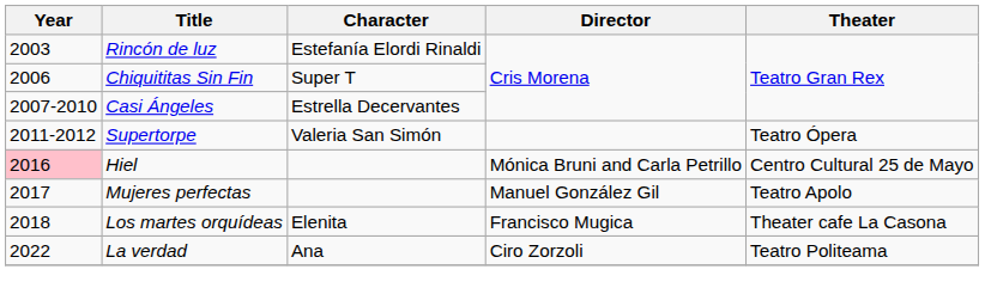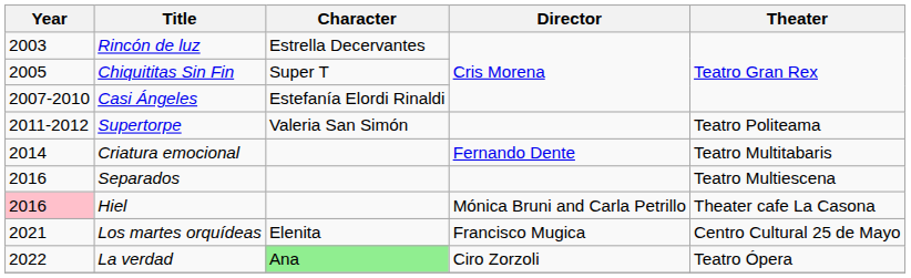Rincón de luz | Character: Estefanía Elordi Rinaldi -> Estrella Decervantes
Chiquititas Sin Fin | Year: 2006 -> 2005
Casi Ángeles | Character: Estrella Decervantes -> Estefanía Elordi Rinaldi
Supertorpe | Theater: Teatro Ópera -> Teatro Politeama
+ row: 2014 | Criatura emocional | Fernando Dente | Teatro Multitabaris
+ row: 2016 | Separados | Teatro Multiescena
Hiel | Theater: Centro Cultural 25 de Mayo -> Theater cafe La Casona
- row: 2017 | Mujeres perfectas | Manuel González Gil | Teatro Apolo
Los martes orquídeas | Year: 2018 -> 2021
Los martes orquídeas | Theater: Theater cafe La Casona -> Centro Cultural 25 de Mayo
La verdad | Character: no background -> lightgreen background
La verdad | Theater: Teatro Politeama -> Teatro Ópera
